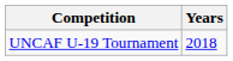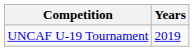UNCAF U-19 Tournament | Years: 2018 -> 2019
